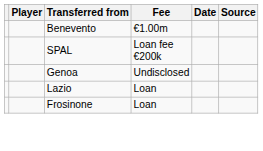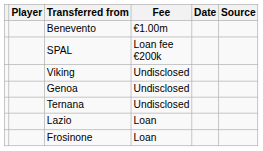+ row: Viking | Undisclosed
+ row: Ternana | Undisclosed
